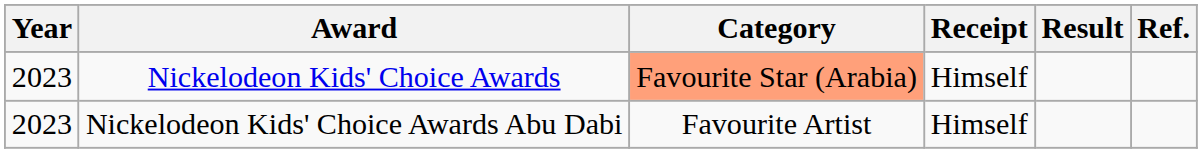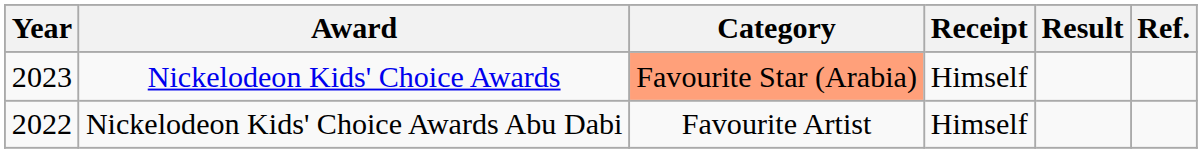Nickelodeon Kids' Choice Awards Abu Dabi | Year: 2023 -> 2022
